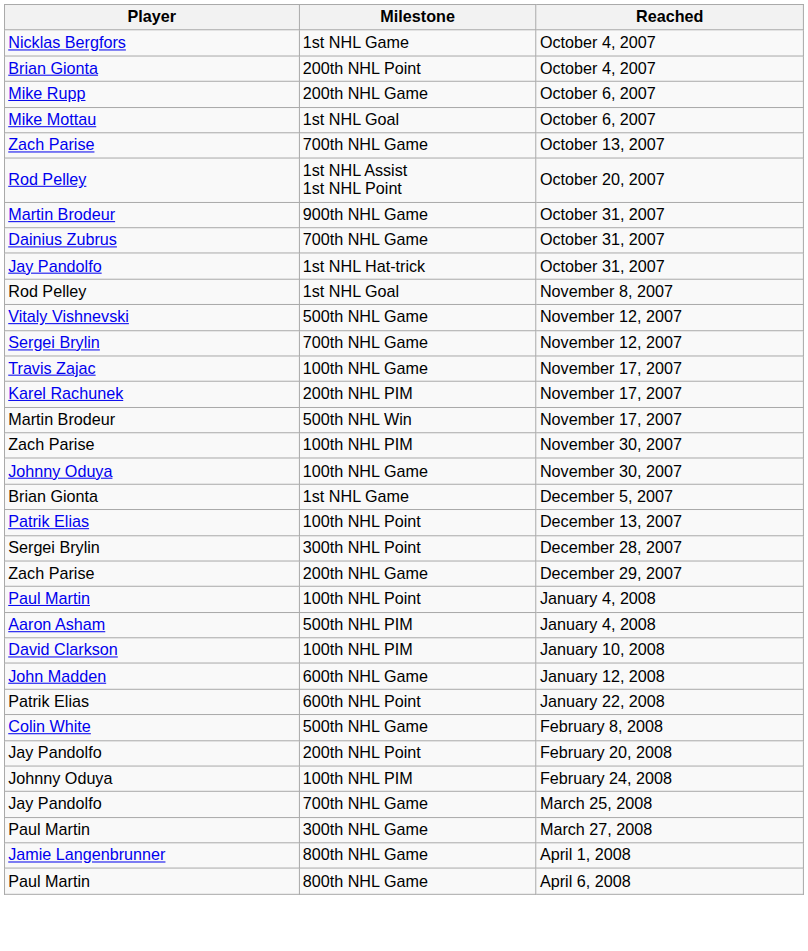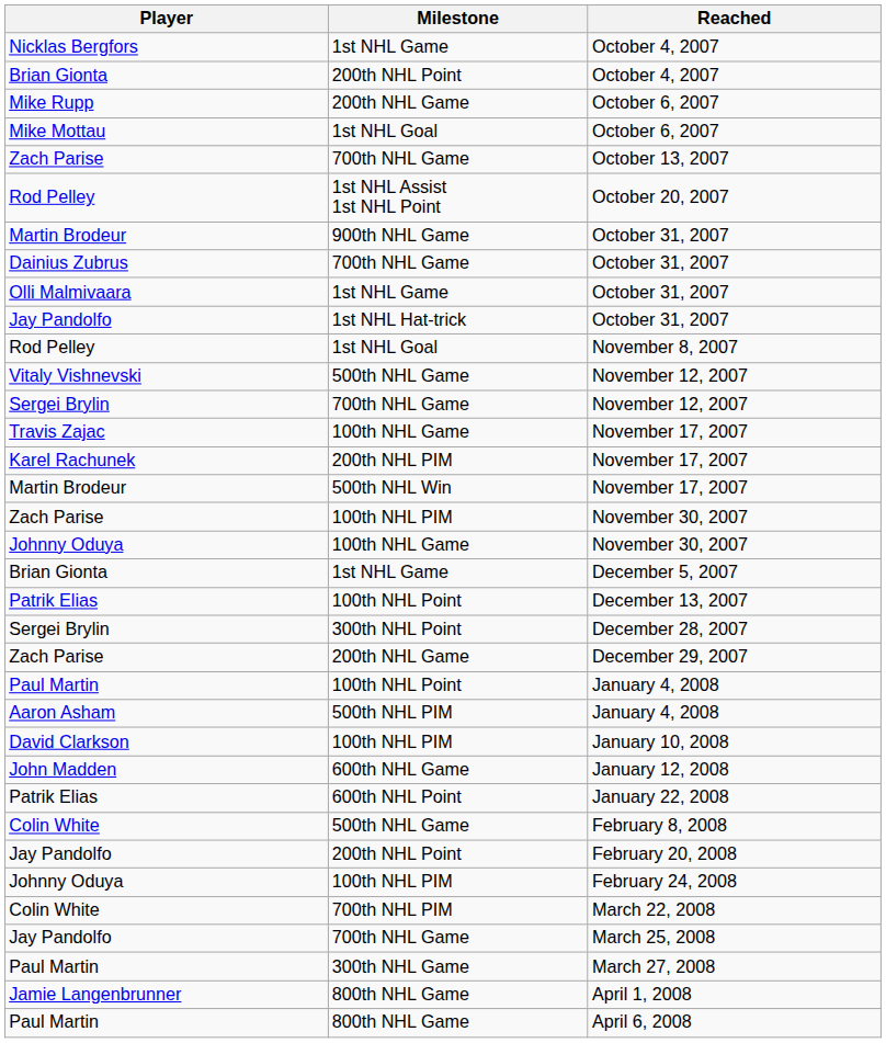+ row: Olli Malmivaara | 1st NHL Game | October 31, 2007
+ row: Colin White | 700th NHL PIM | March 22, 2008
